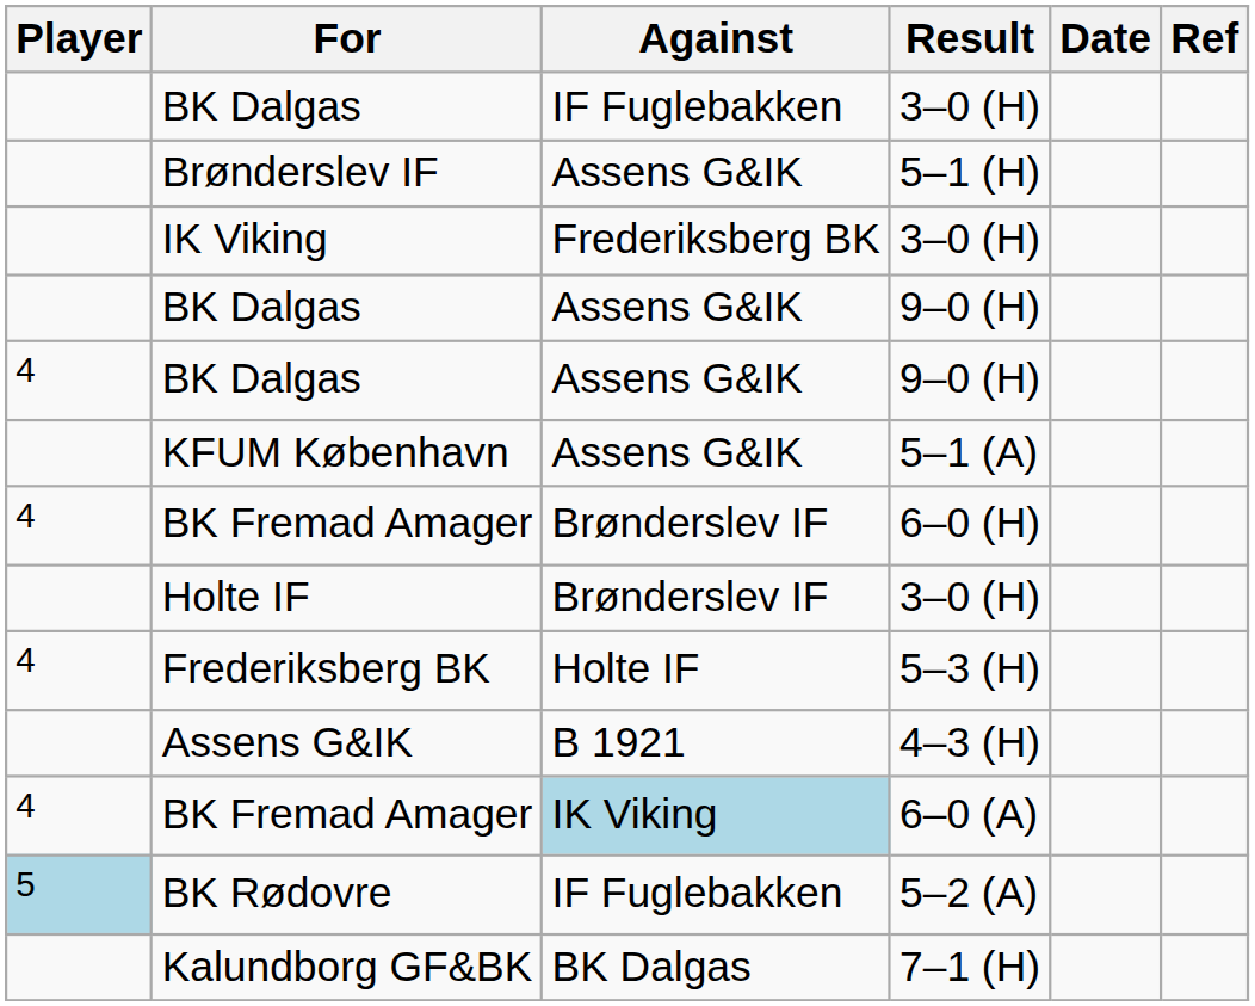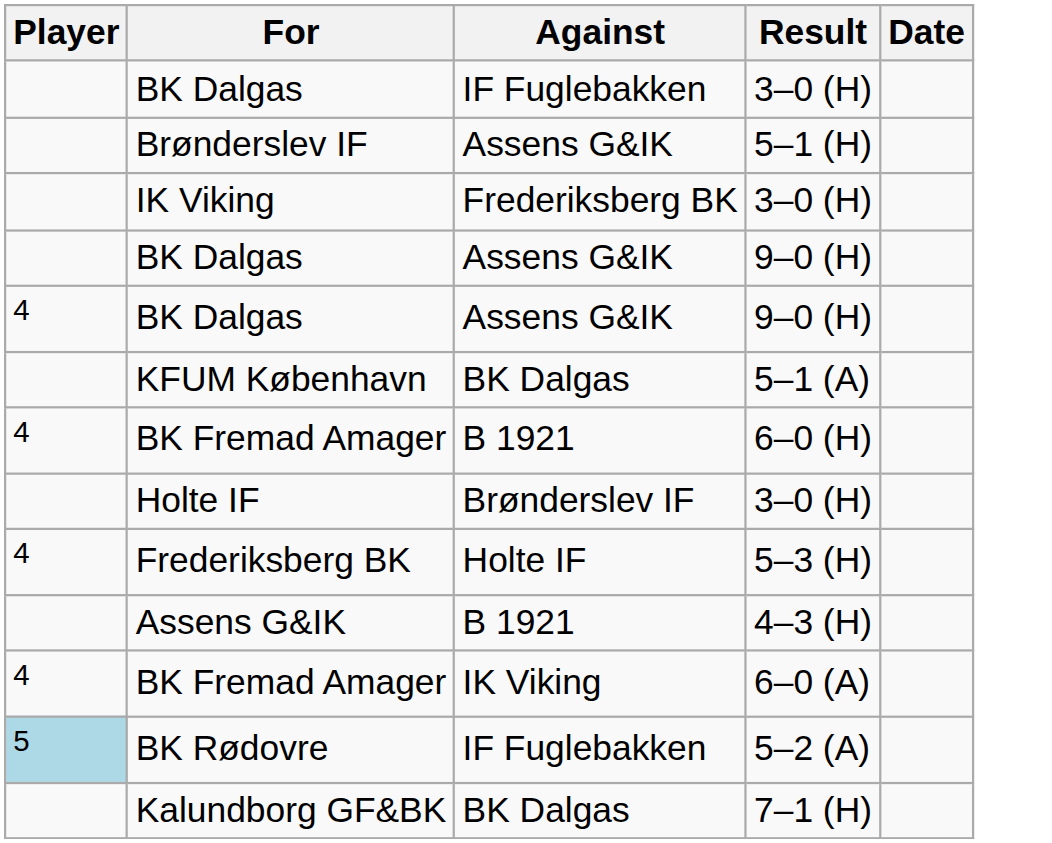- column: Ref
KFUM København | Against: Assens G&IK -> BK Dalgas
BK Fremad Amager / 6–0 (H) | Against: Brønderslev IF -> B 1921
BK Fremad Amager / 6–0 (A) | Against: lightblue background -> no background
